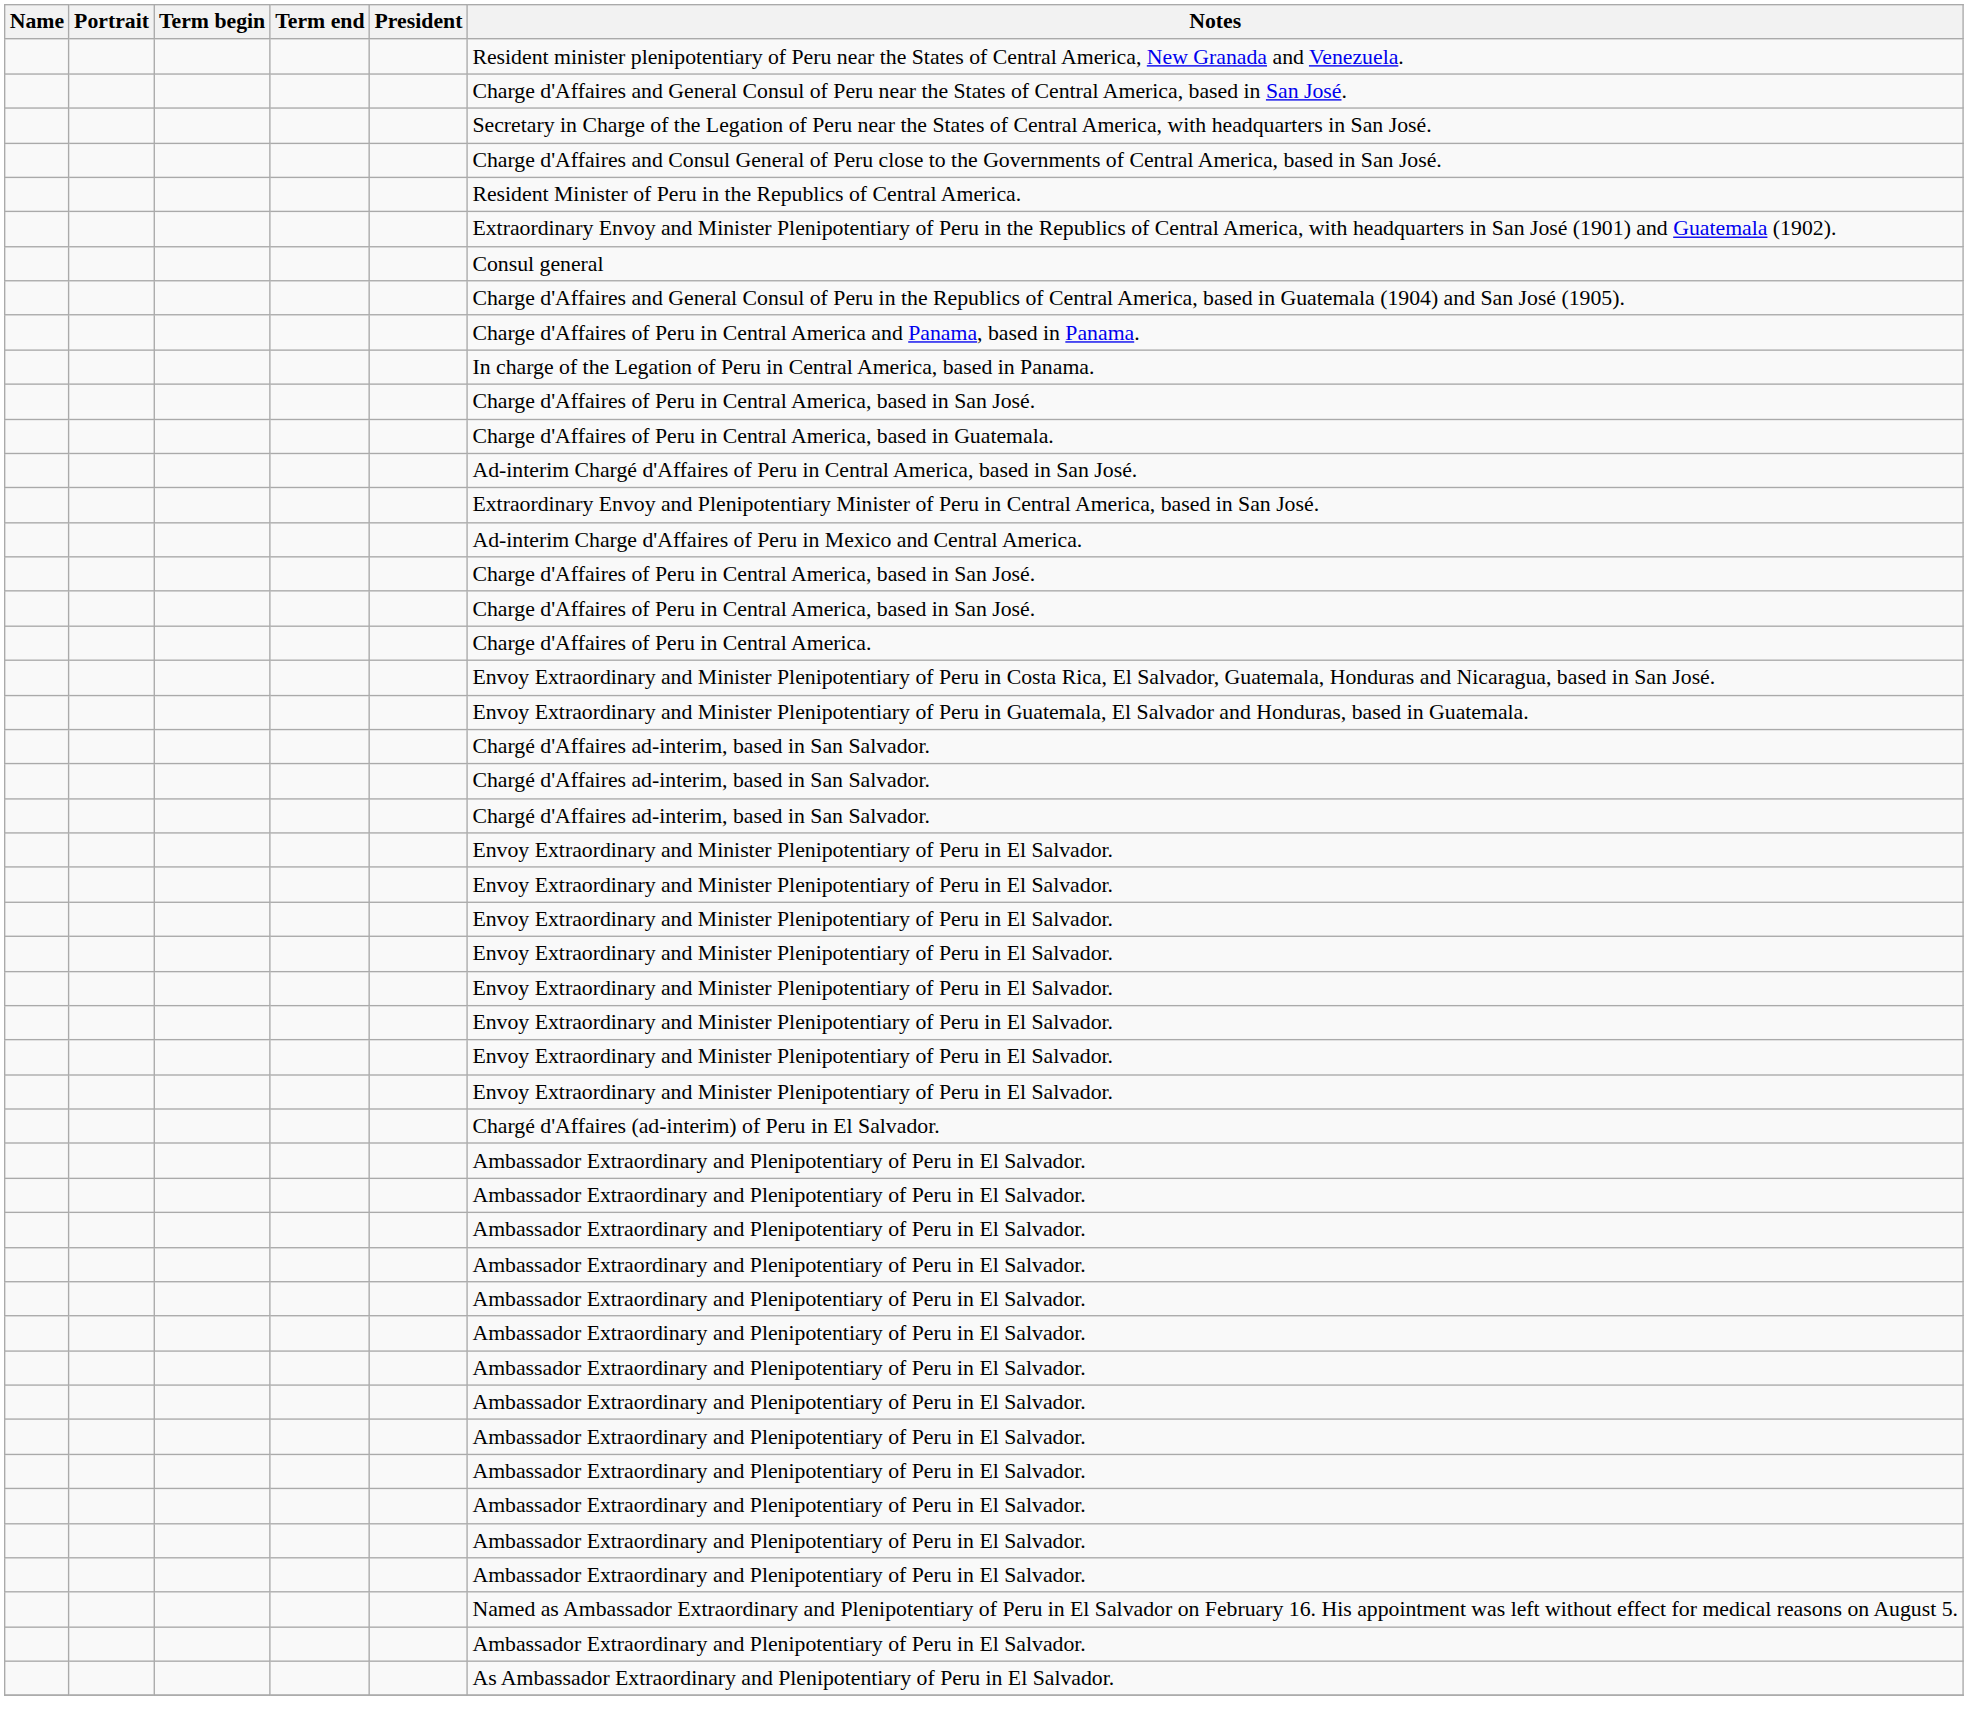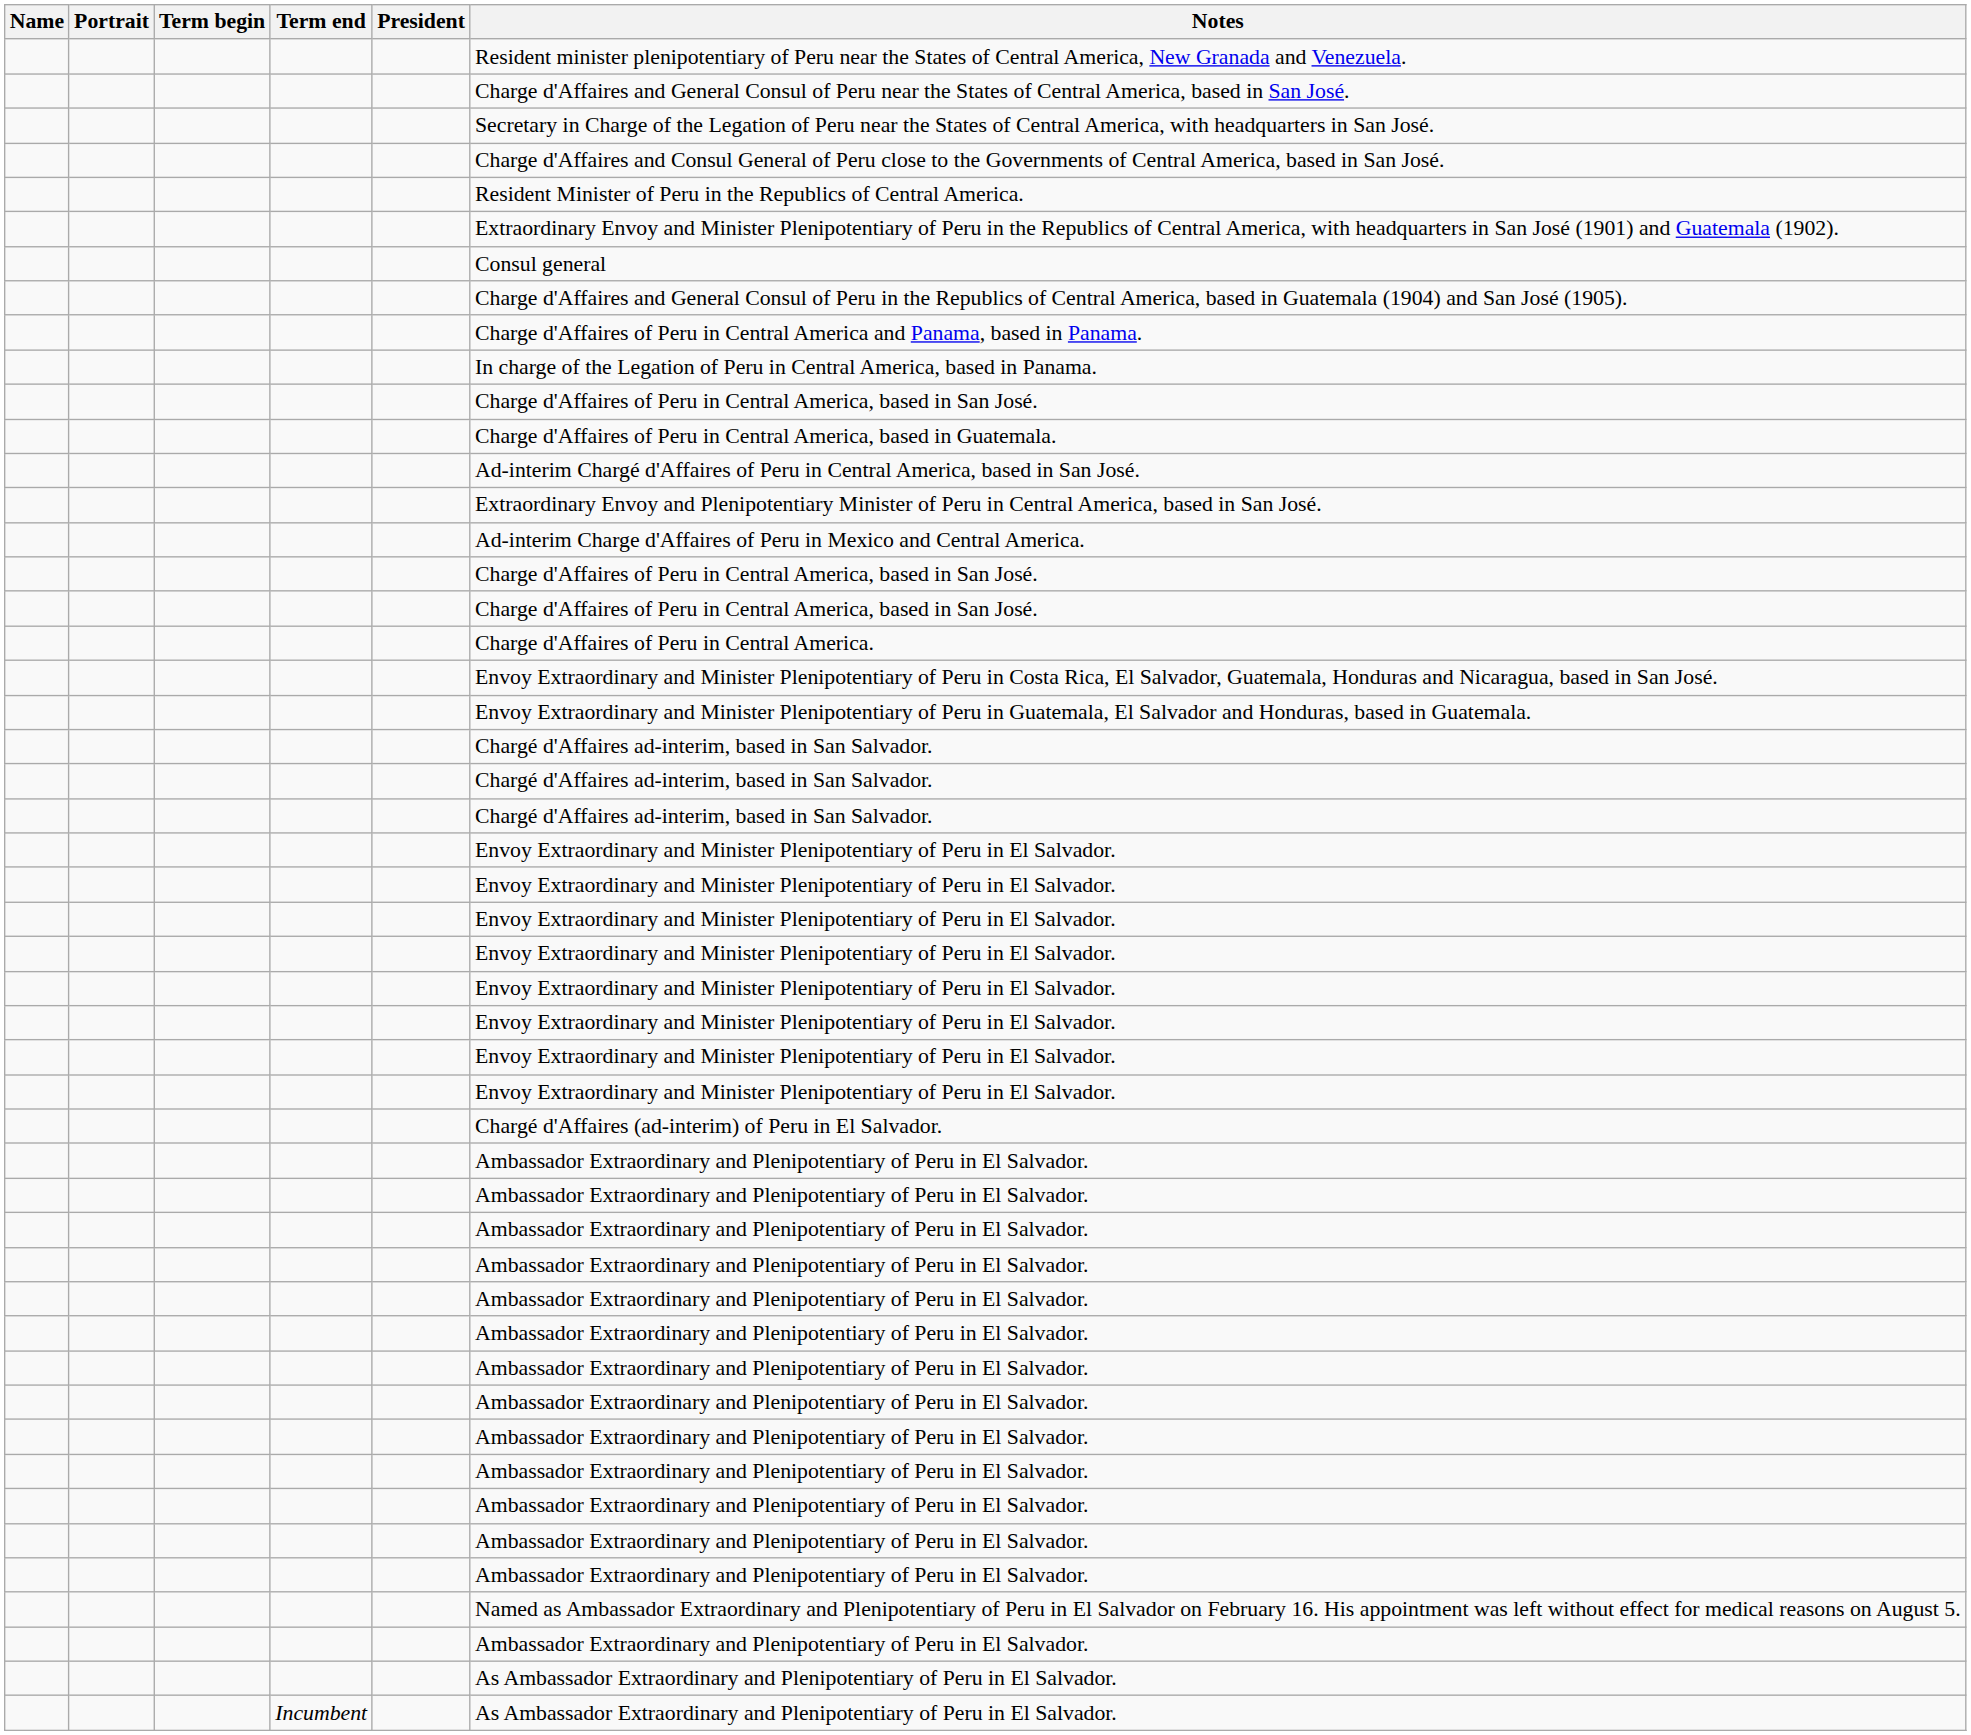+ row: Incumbent | As Ambassador Extraordinary and Plenipotentiary of Peru in El Salvador.
